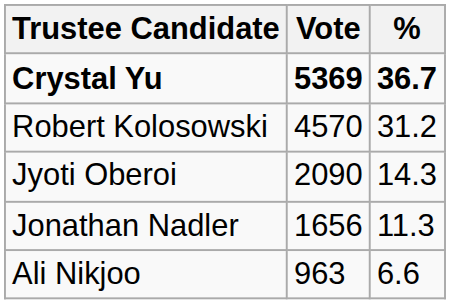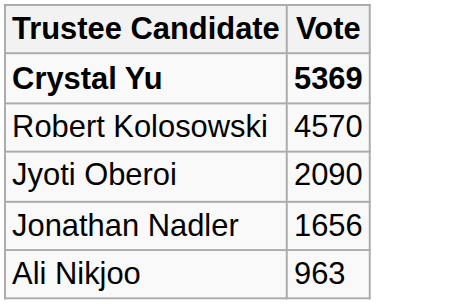- column: % | 36.7 | 31.2 | 14.3 | 11.3 | 6.6
